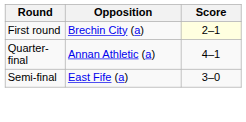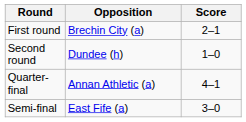First round | Score: lightyellow background -> no background
+ row: Second round | Dundee (h) | 1–0
